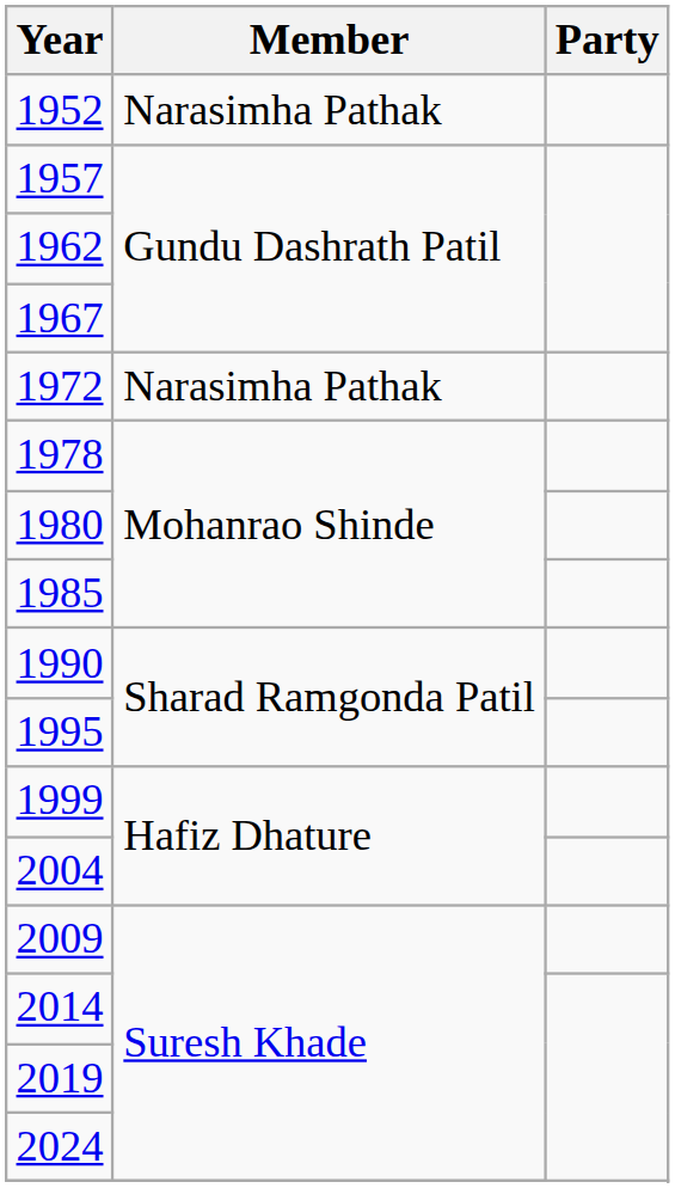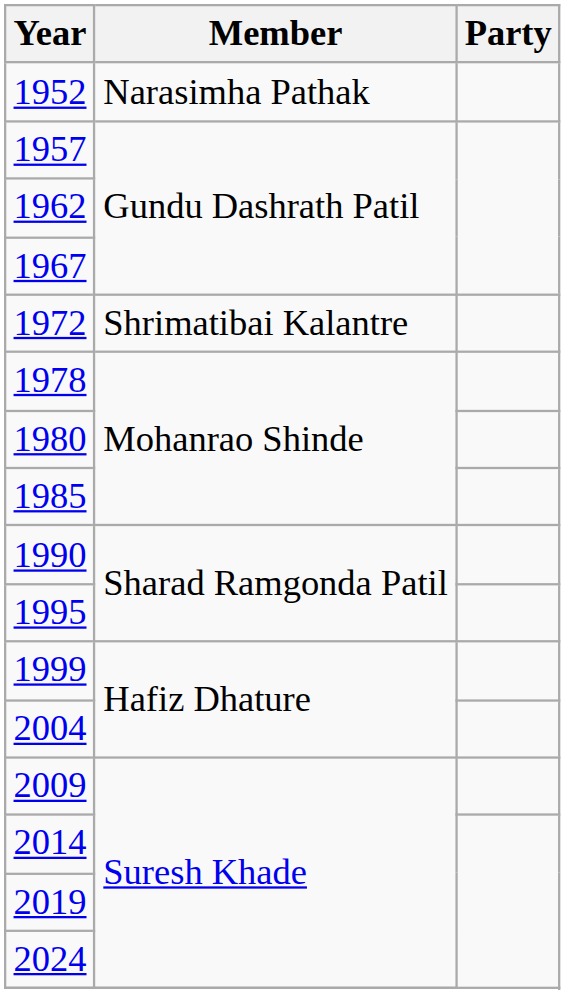1972 | Member: Narasimha Pathak -> Shrimatibai Kalantre
